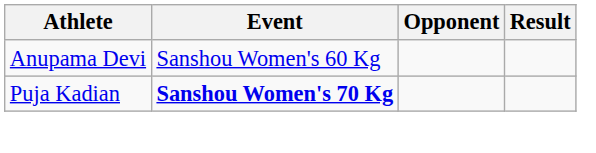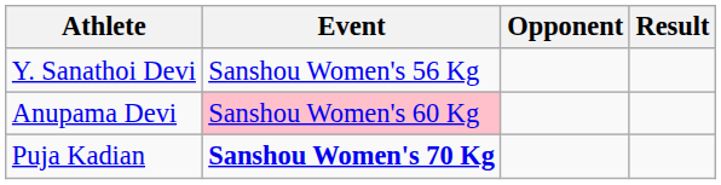+ row: Y. Sanathoi Devi | Sanshou Women's 56 Kg
Anupama Devi | Event: no background -> pink background
